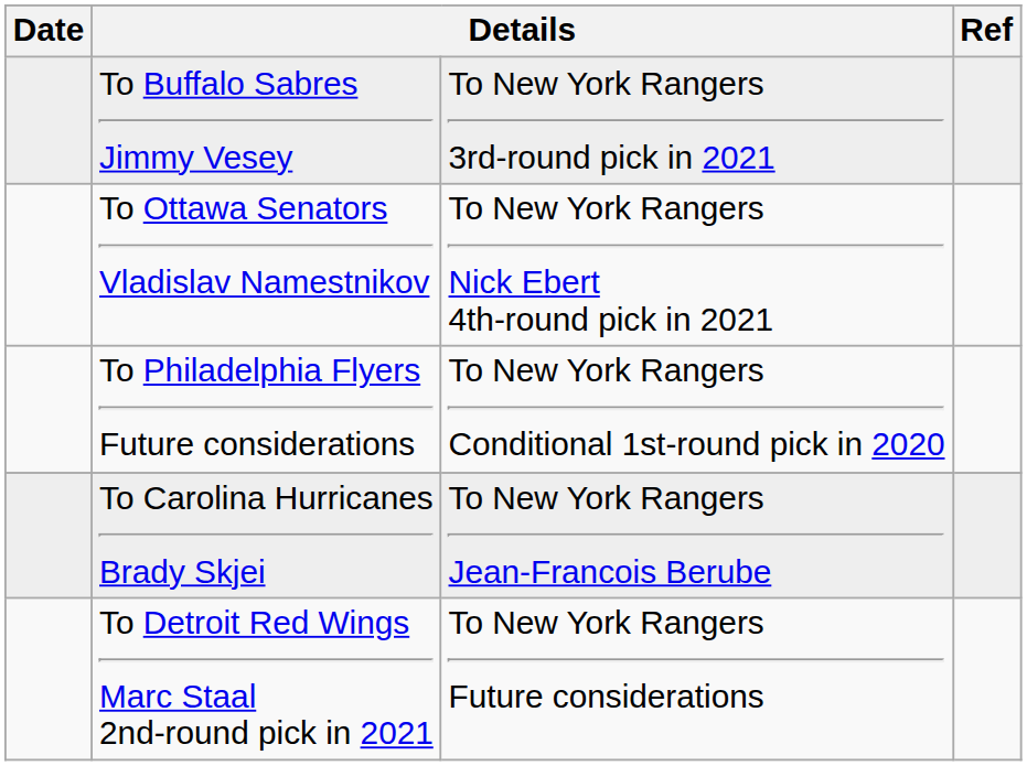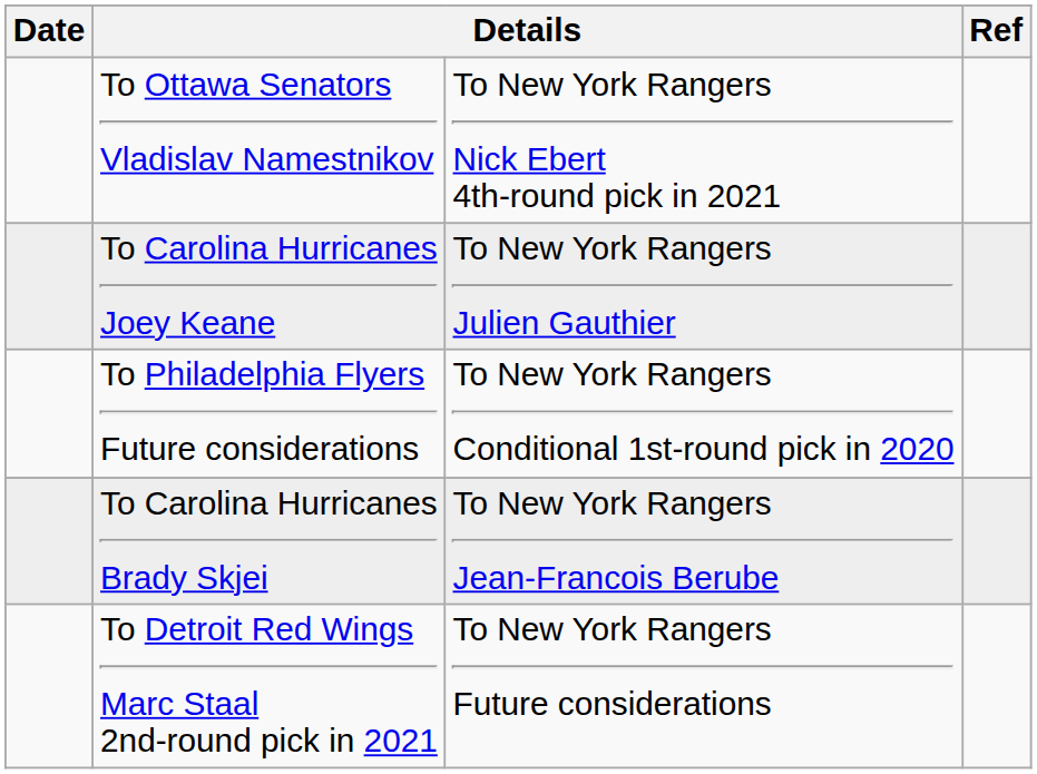- row: To Buffalo Sabres Jimmy Vesey | To New York Rangers 3rd-round pick in 2021
+ row: To Carolina Hurricanes Joey Keane | To New York Rangers Julien Gauthier
